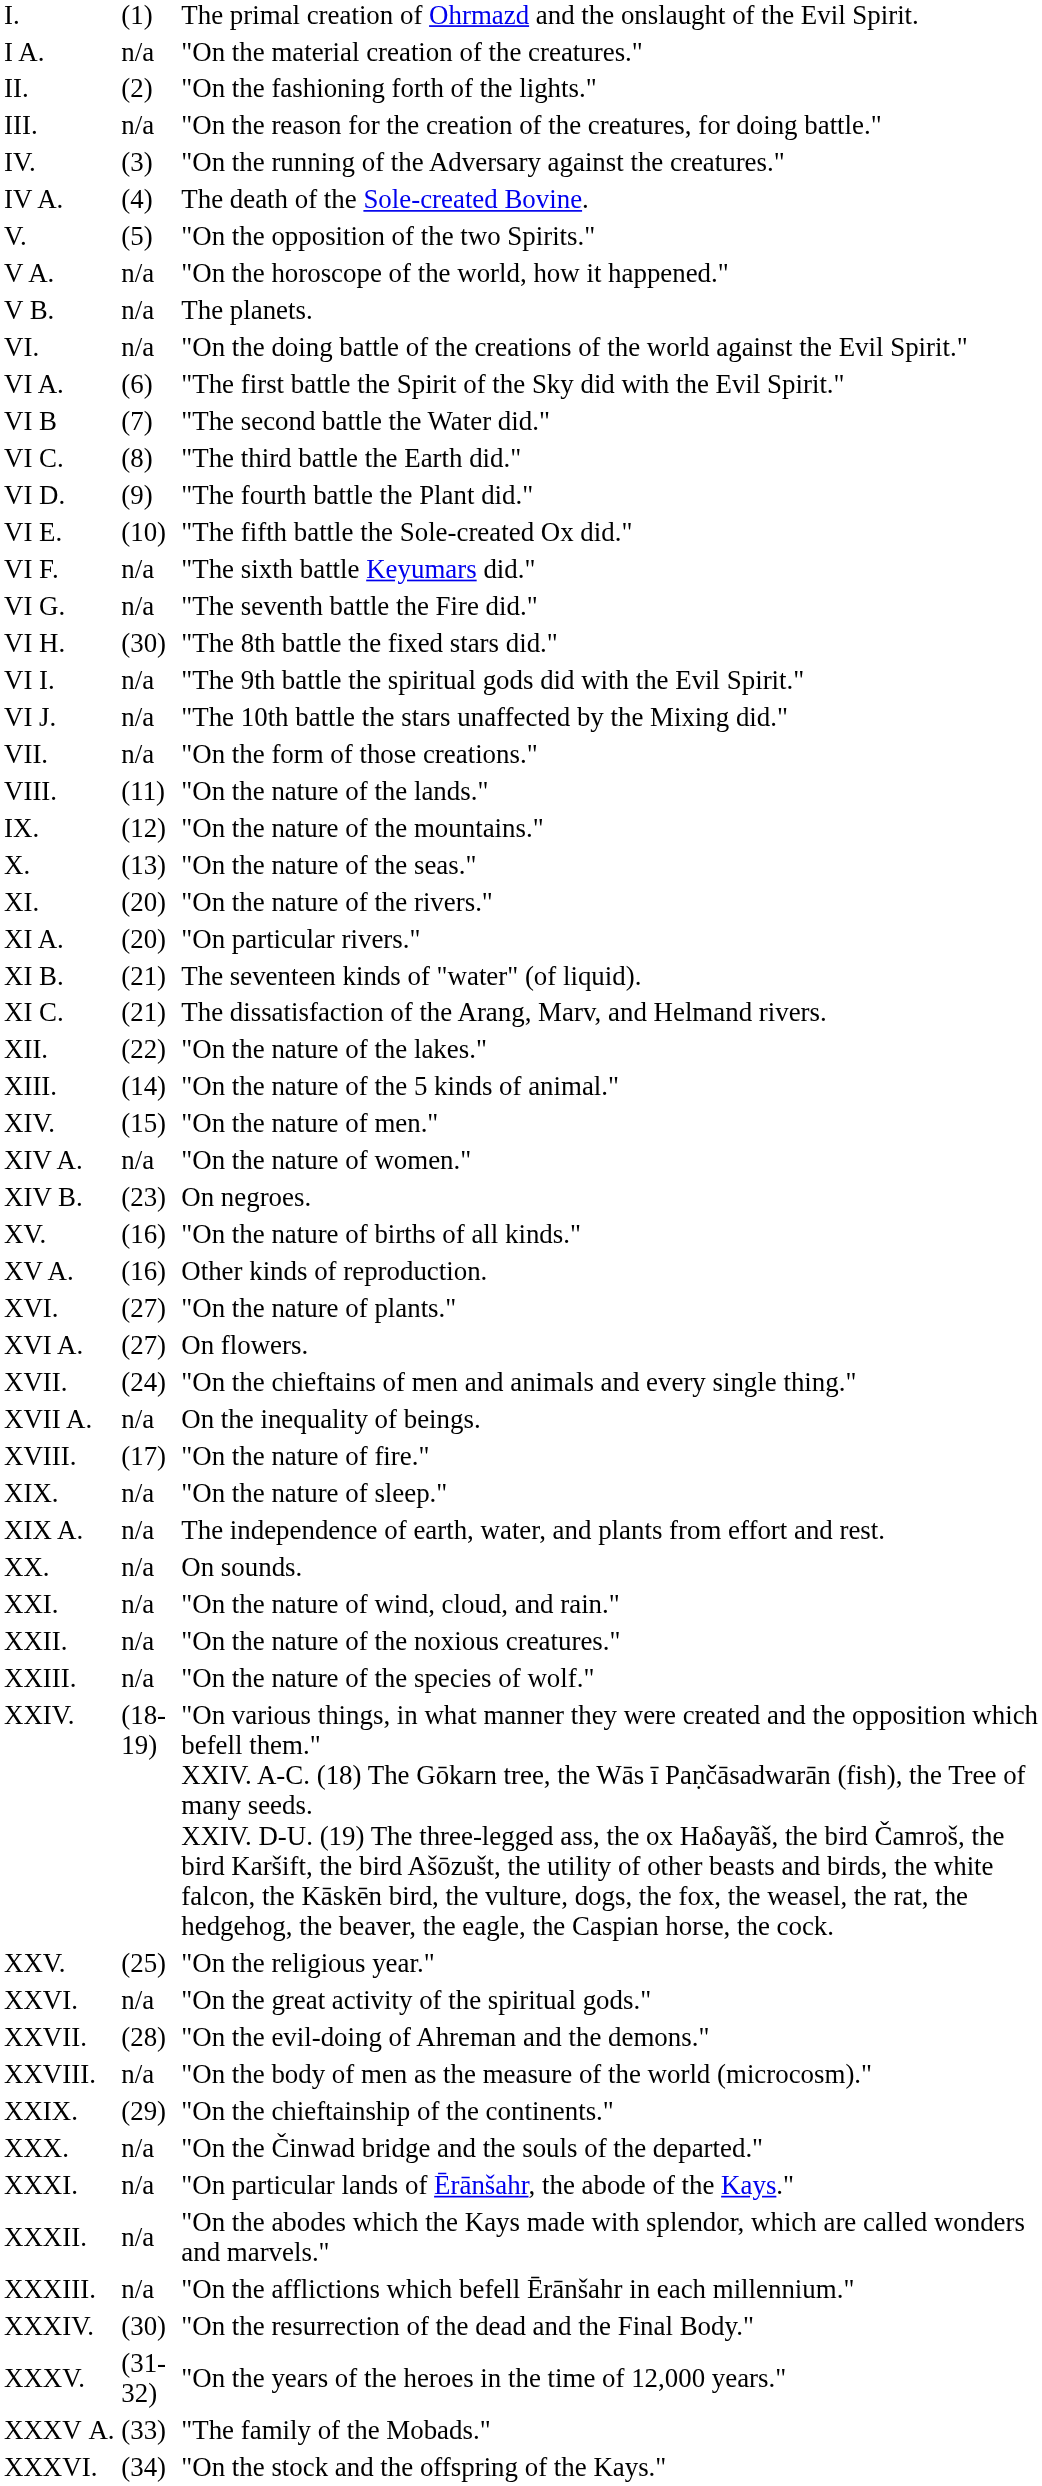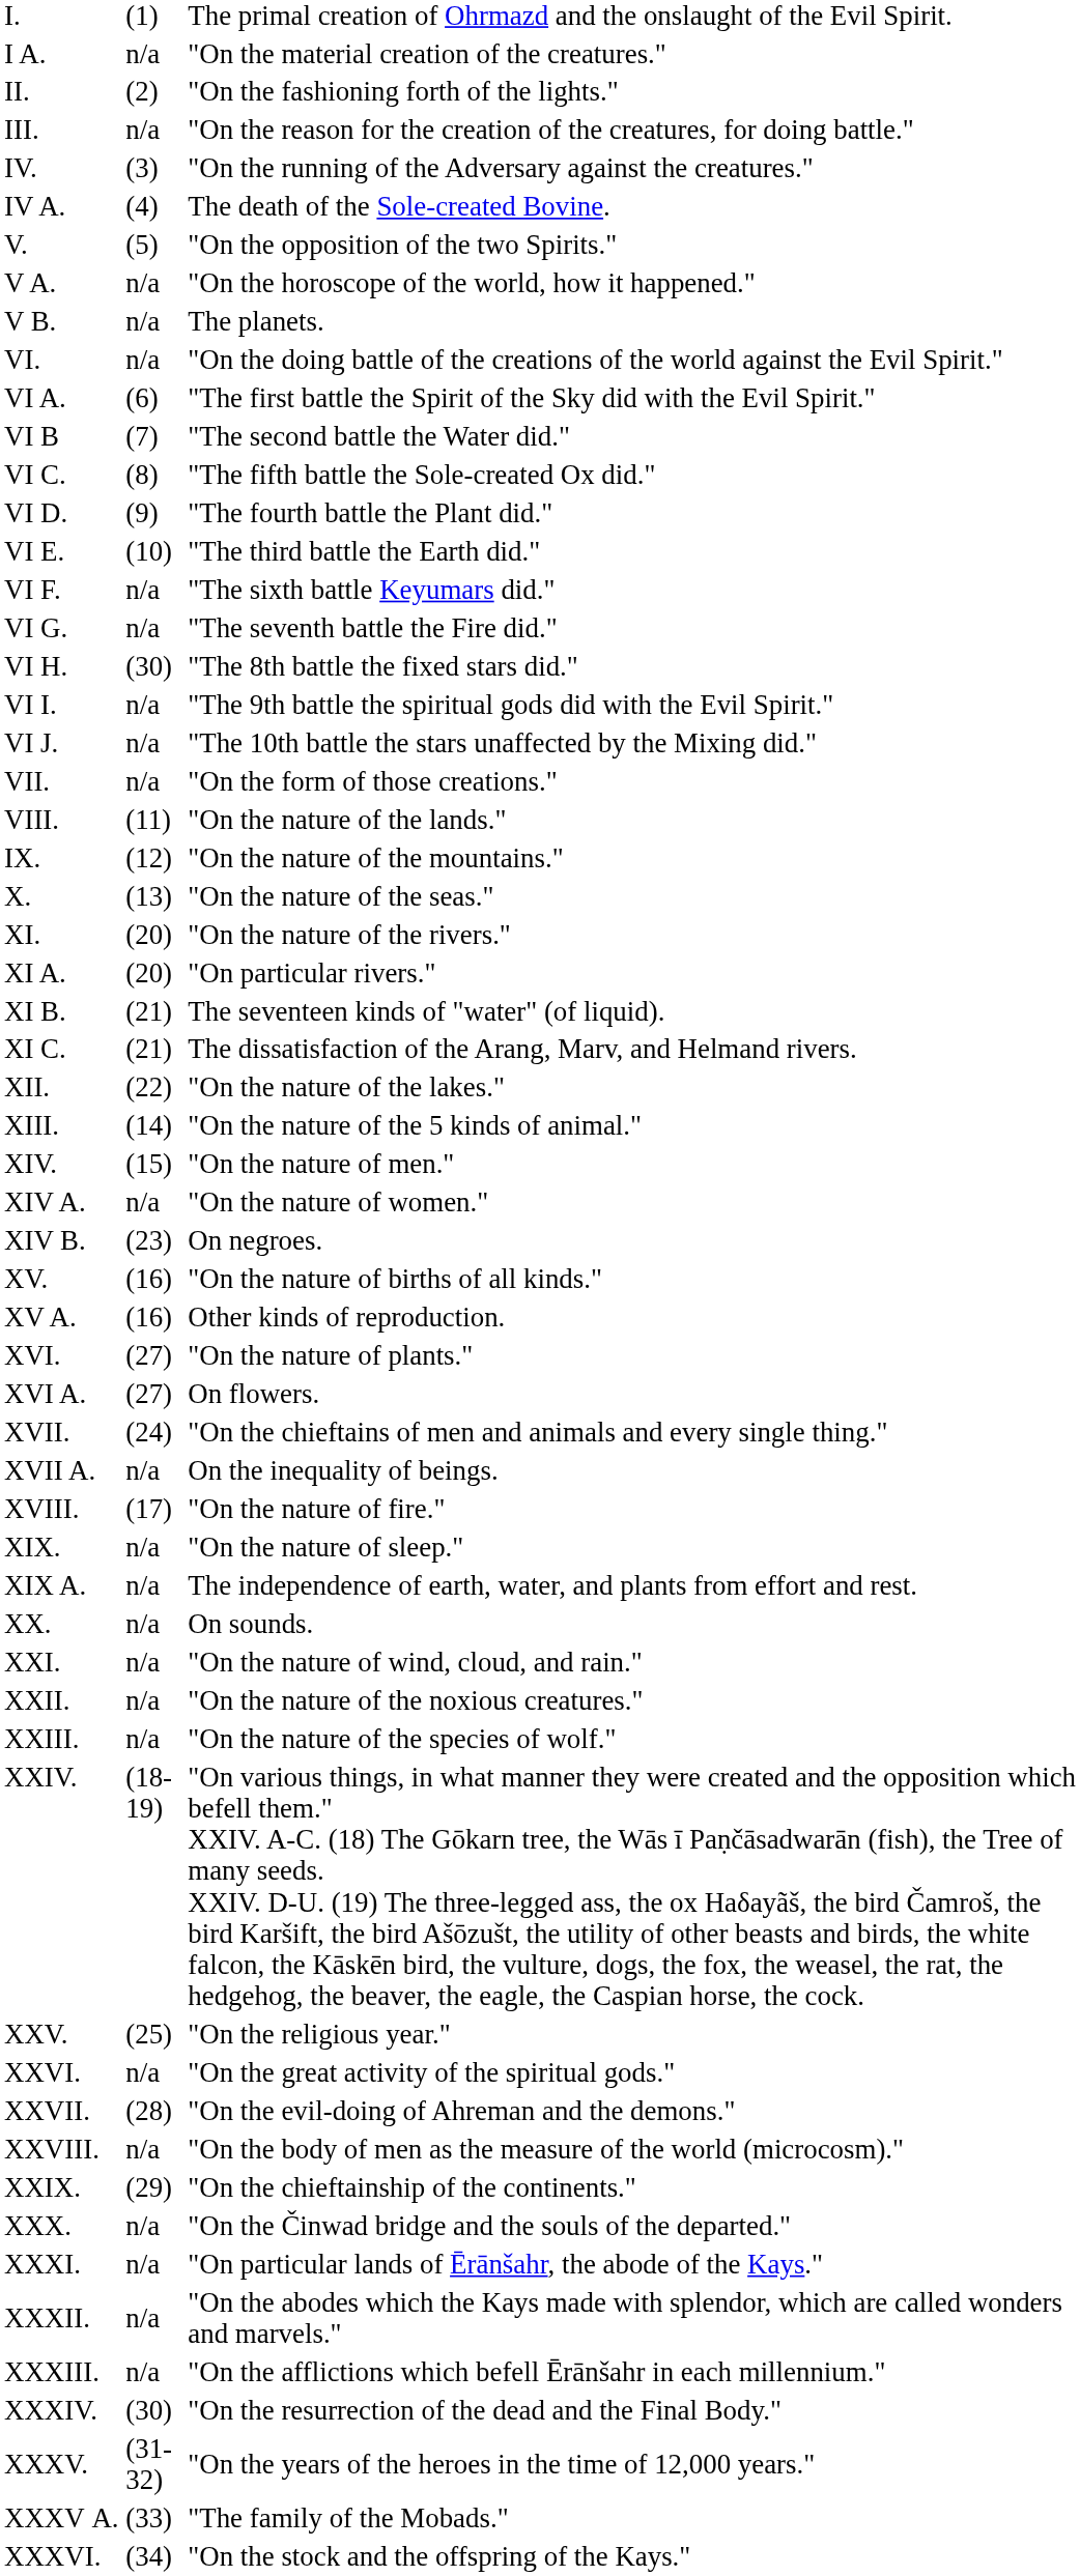VI C. | column 3: "The third battle the Earth did." -> "The fifth battle the Sole-created Ox did."
VI E. | column 3: "The fifth battle the Sole-created Ox did." -> "The third battle the Earth did."
